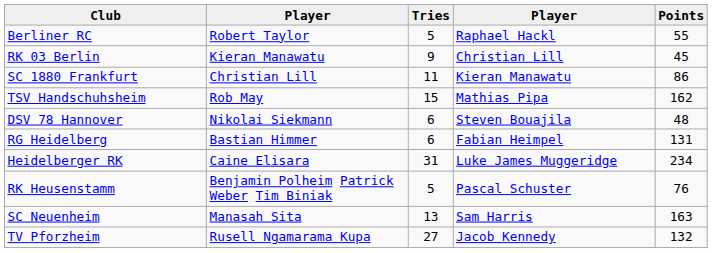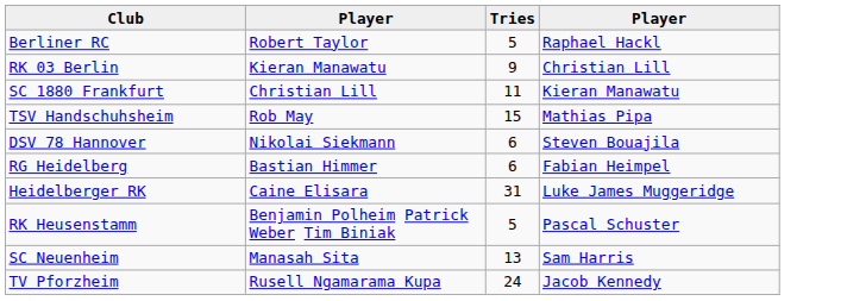- column: Points | 55 | 45 | 86 | 162 | 48 | 131 | 234 | 76 | 163 | 132
TV Pforzheim | Tries: 27 -> 24
